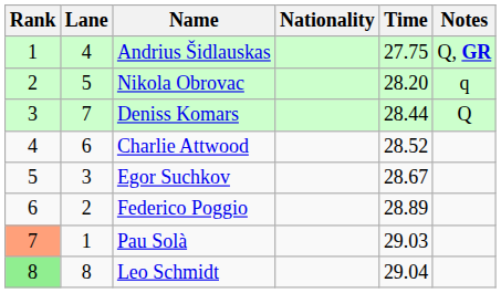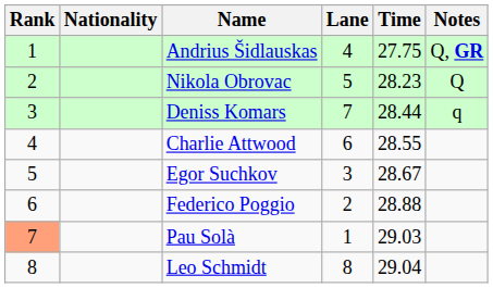columns swapped: Lane <-> Nationality
Nikola Obrovac | Time: 28.20 -> 28.23
Nikola Obrovac | Notes: q -> Q
Deniss Komars | Notes: Q -> q
Charlie Attwood | Time: 28.52 -> 28.55
Federico Poggio | Time: 28.89 -> 28.88
Leo Schmidt | Rank: lightgreen background -> no background
